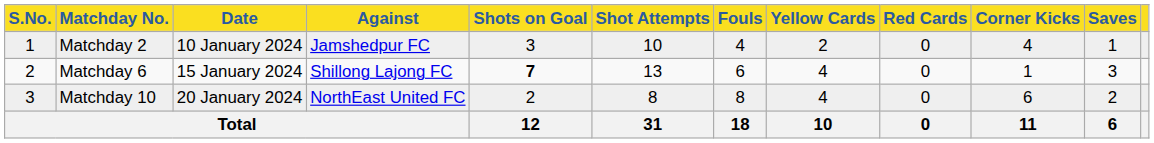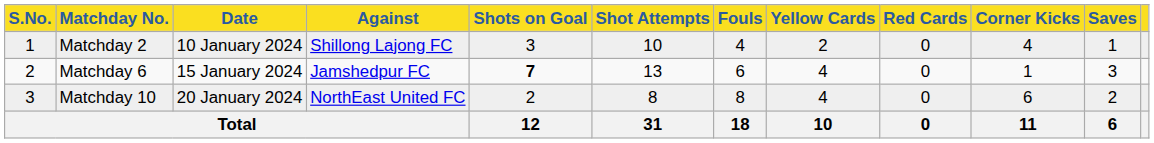Matchday 2 | Against: Jamshedpur FC -> Shillong Lajong FC
Matchday 6 | Against: Shillong Lajong FC -> Jamshedpur FC
